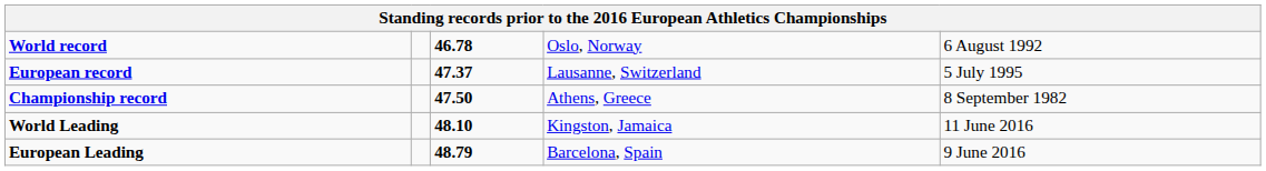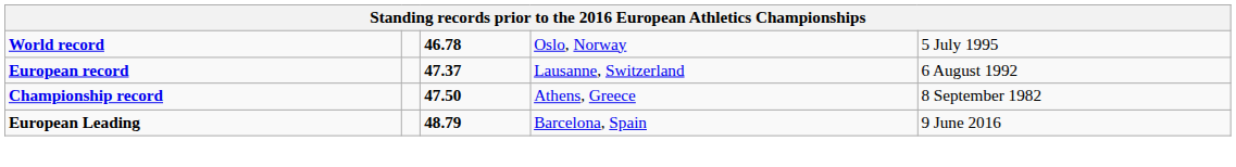World record | column 5: 6 August 1992 -> 5 July 1995
European record | column 5: 5 July 1995 -> 6 August 1992
- row: World Leading | 48.10 | Kingston, Jamaica | 11 June 2016
